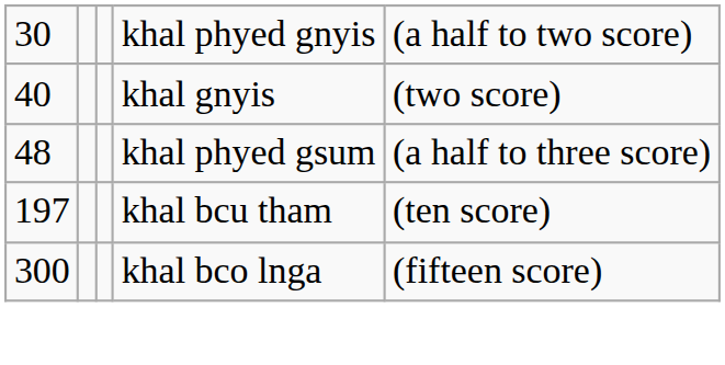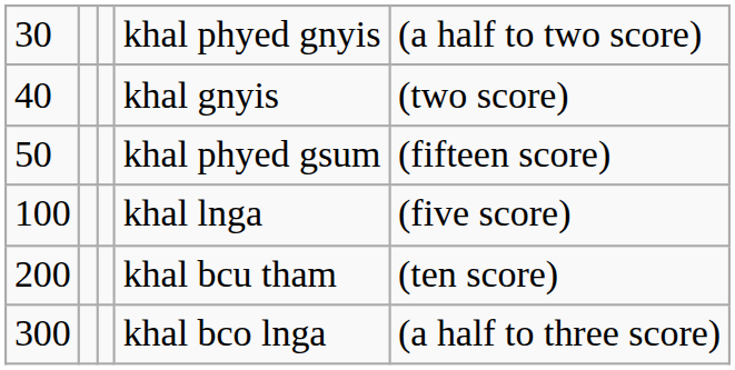khal phyed gsum | column 1: 48 -> 50
khal phyed gsum | column 5: (a half to three score) -> (fifteen score)
+ row: 100 | khal lnga | (five score)
khal bcu tham | column 1: 197 -> 200
khal bco lnga | column 5: (fifteen score) -> (a half to three score)
